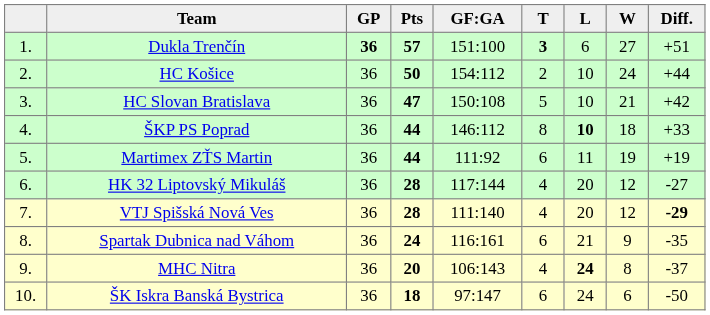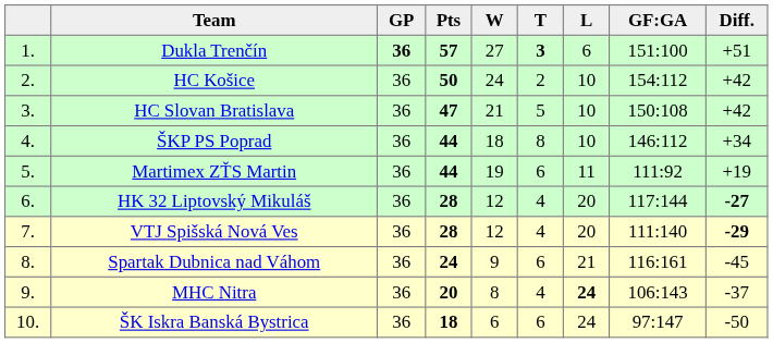columns swapped: W <-> GF:GA
HC Košice | Diff.: +44 -> +42
ŠKP PS Poprad | L: bold -> normal
ŠKP PS Poprad | Diff.: +33 -> +34
HK 32 Liptovský Mikuláš | Diff.: normal -> bold
Spartak Dubnica nad Váhom | Diff.: -35 -> -45
